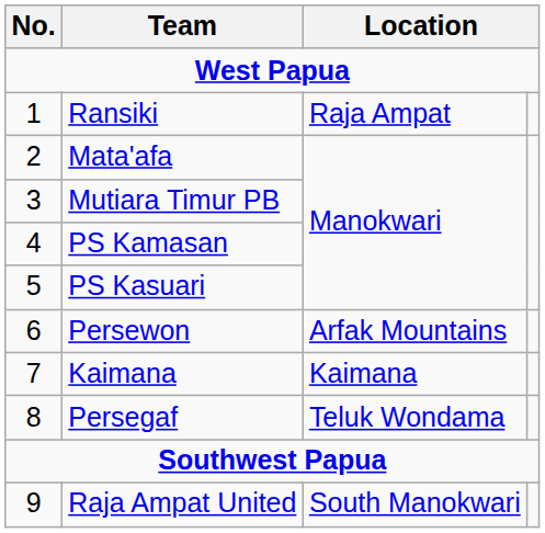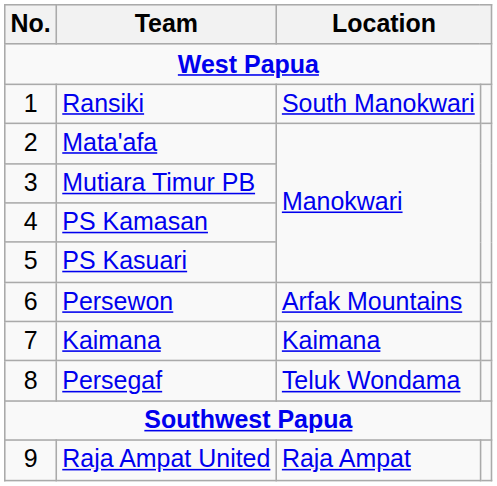Ransiki | column 3: Raja Ampat -> South Manokwari
Raja Ampat United | column 3: South Manokwari -> Raja Ampat
